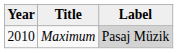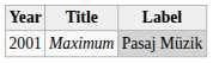Maximum | Year: 2010 -> 2001
